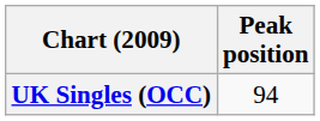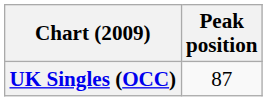UK Singles (OCC) | Peak position: 94 -> 87
